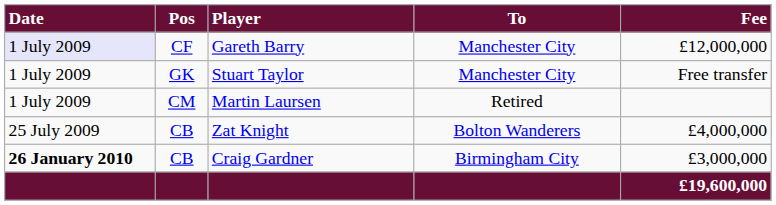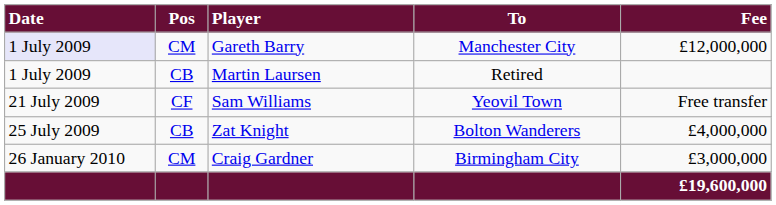Gareth Barry | Pos: CF -> CM
- row: 1 July 2009 | GK | Stuart Taylor | Manchester City | Free transfer
Martin Laursen | Pos: CM -> CB
+ row: 21 July 2009 | CF | Sam Williams | Yeovil Town | Free transfer
Craig Gardner | Date: bold -> normal
Craig Gardner | Pos: CB -> CM
